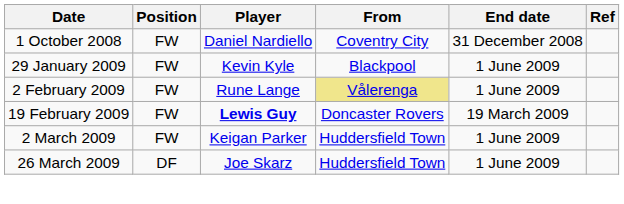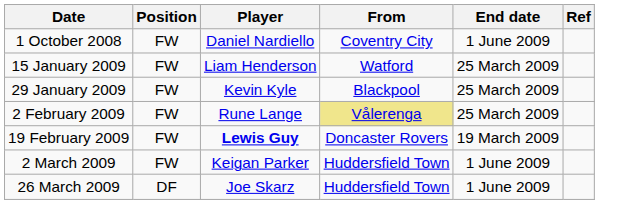1 October 2008 | End date: 31 December 2008 -> 1 June 2009
+ row: 15 January 2009 | FW | Liam Henderson | Watford | 25 March 2009
29 January 2009 | End date: 1 June 2009 -> 25 March 2009
2 February 2009 | End date: 1 June 2009 -> 25 March 2009
